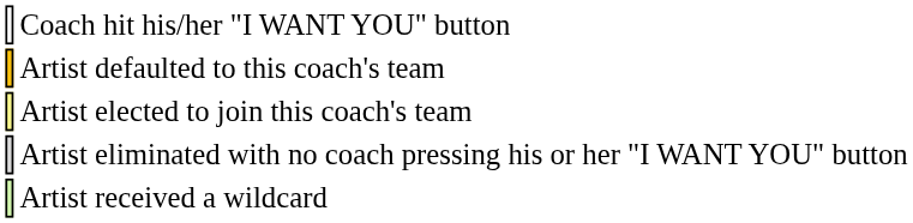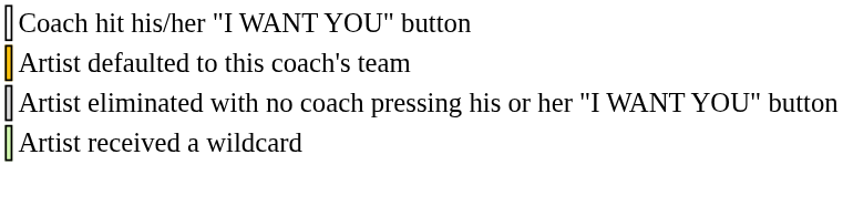- row: Artist elected to join this coach's team
